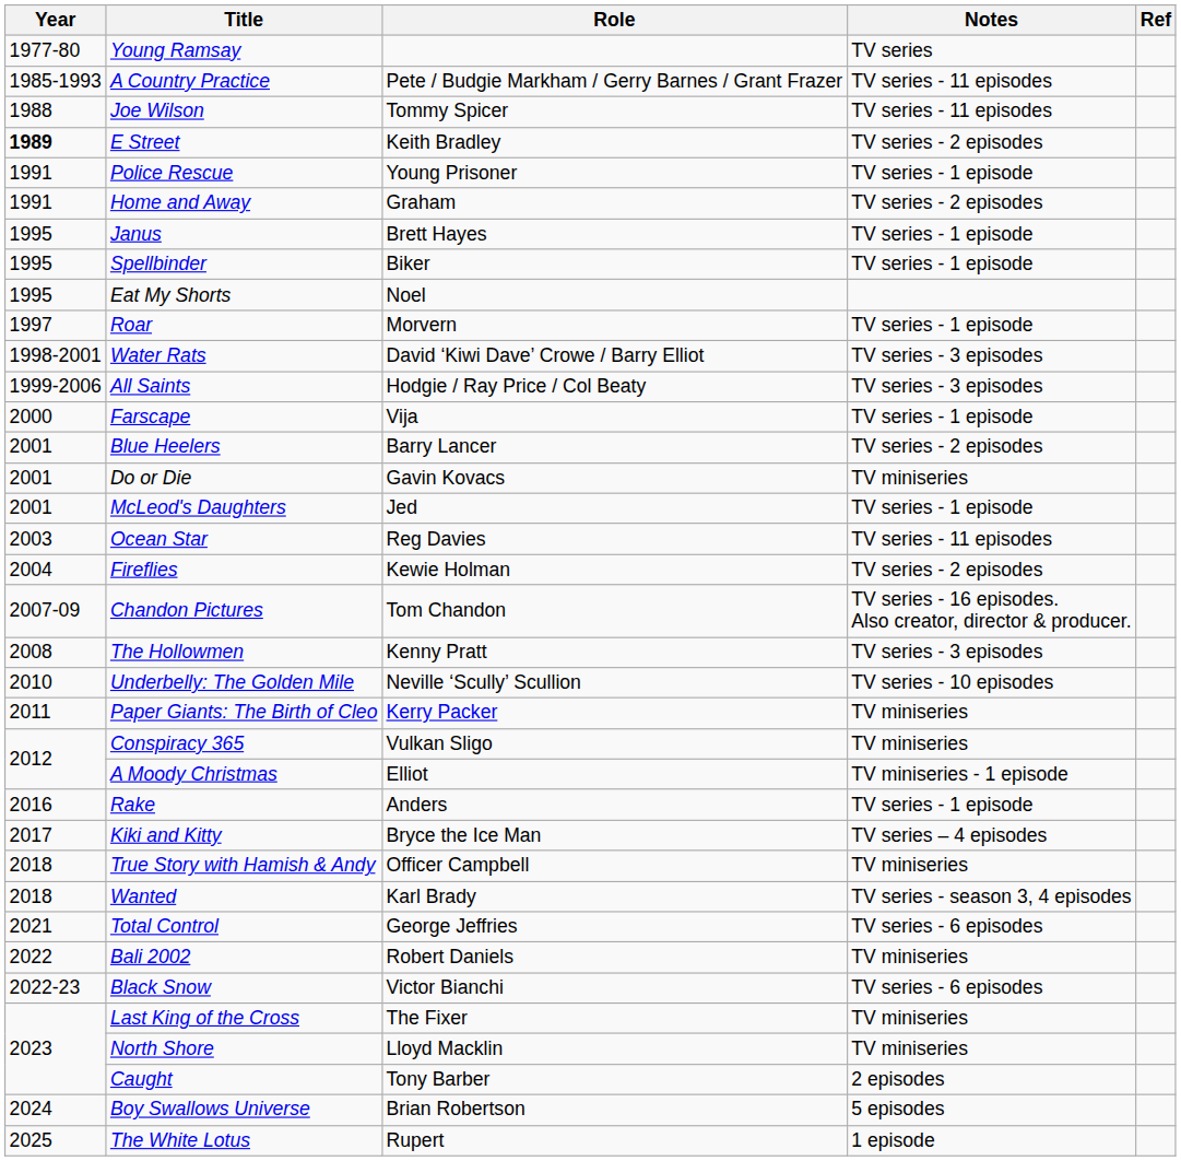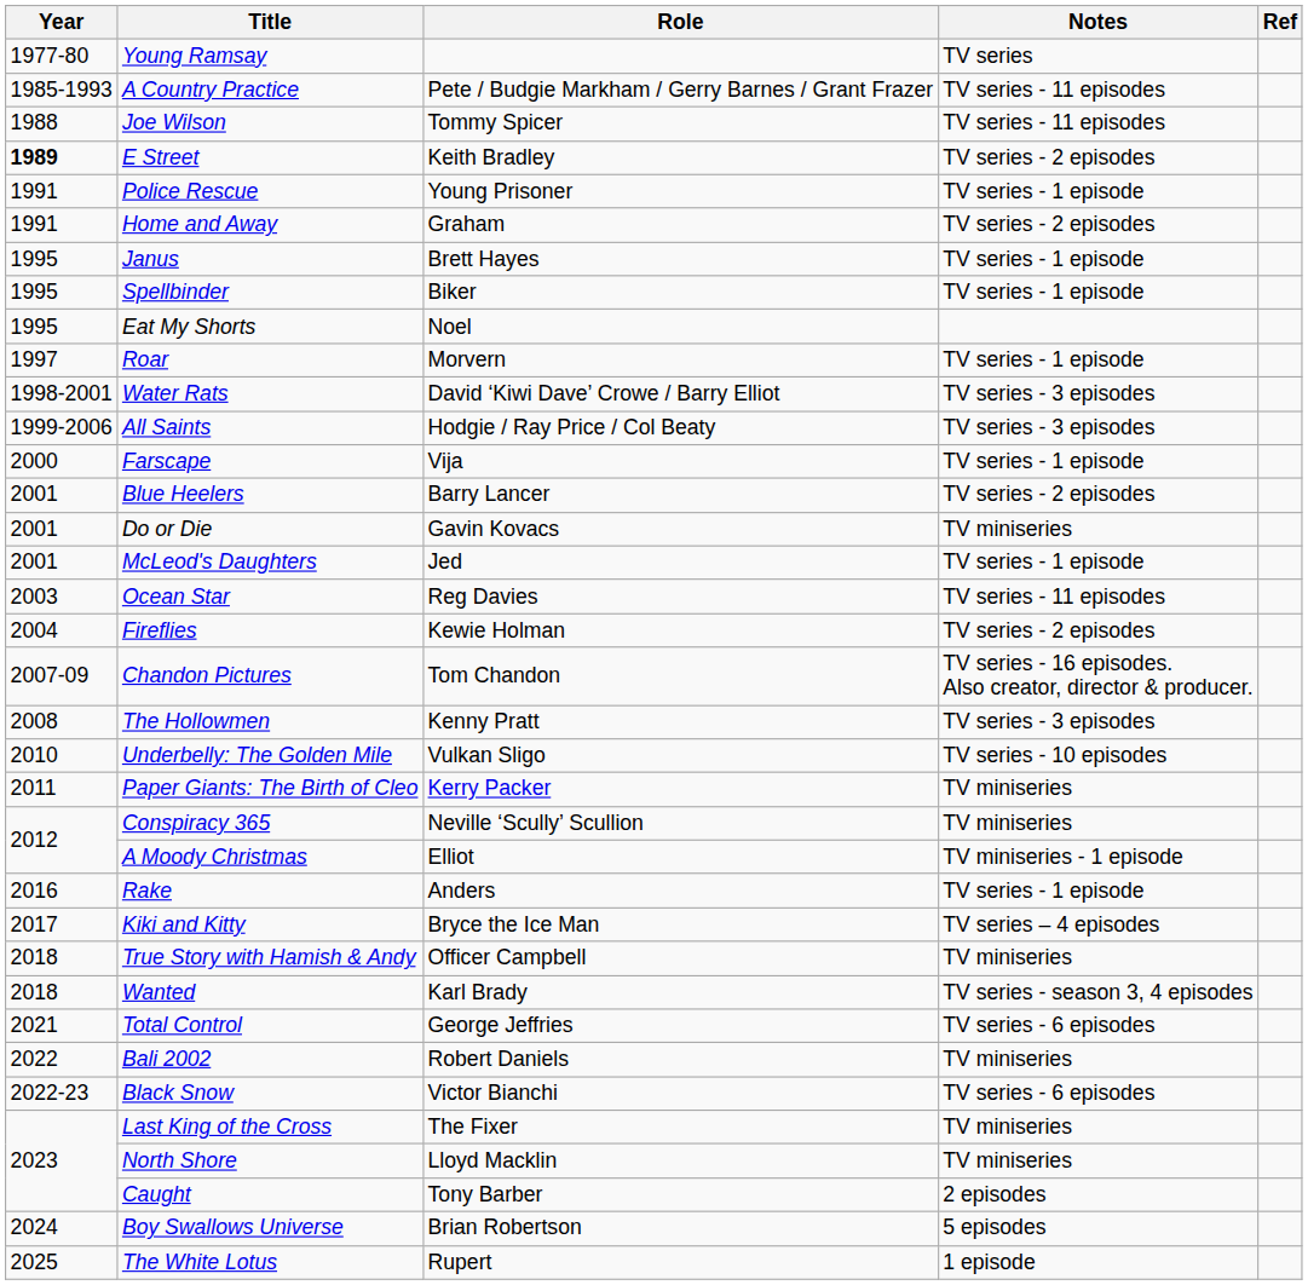Underbelly: The Golden Mile | Role: Neville ‘Scully’ Scullion -> Vulkan Sligo
Conspiracy 365 | Role: Vulkan Sligo -> Neville ‘Scully’ Scullion
